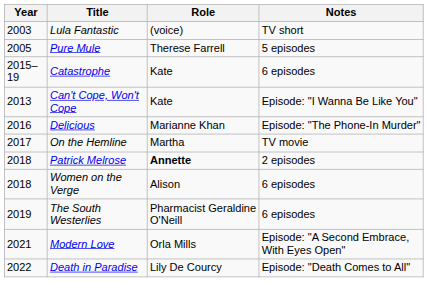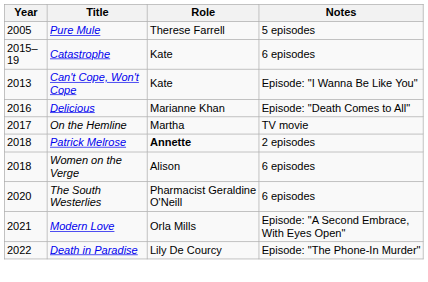- row: 2003 | Lula Fantastic | (voice) | TV short
Delicious | Notes: Episode: "The Phone-In Murder" -> Episode: "Death Comes to All"
The South Westerlies | Year: 2019 -> 2020
Death in Paradise | Notes: Episode: "Death Comes to All" -> Episode: "The Phone-In Murder"
